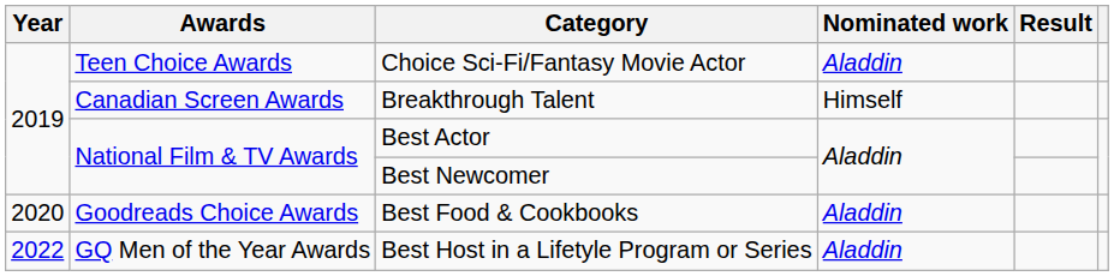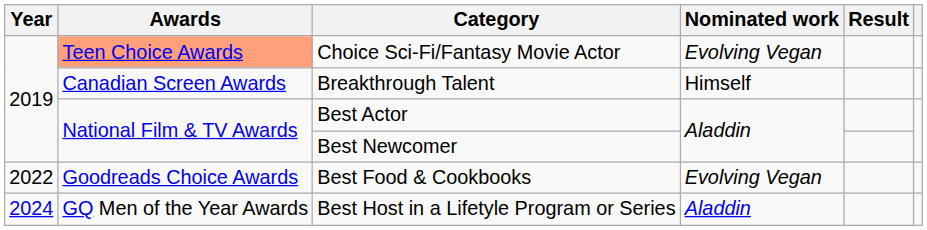Choice Sci-Fi/Fantasy Movie Actor | Awards: no background -> lightsalmon background
Choice Sci-Fi/Fantasy Movie Actor | Nominated work: Aladdin -> Evolving Vegan
Best Food & Cookbooks | Year: 2020 -> 2022
Best Food & Cookbooks | Nominated work: Aladdin -> Evolving Vegan
Best Host in a Lifetyle Program or Series | Year: 2022 -> 2024
